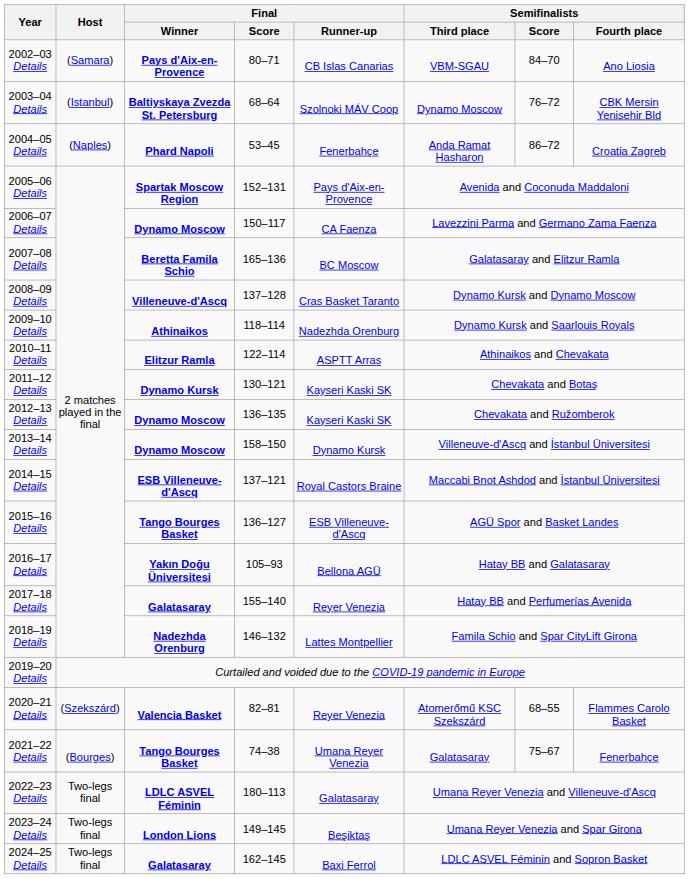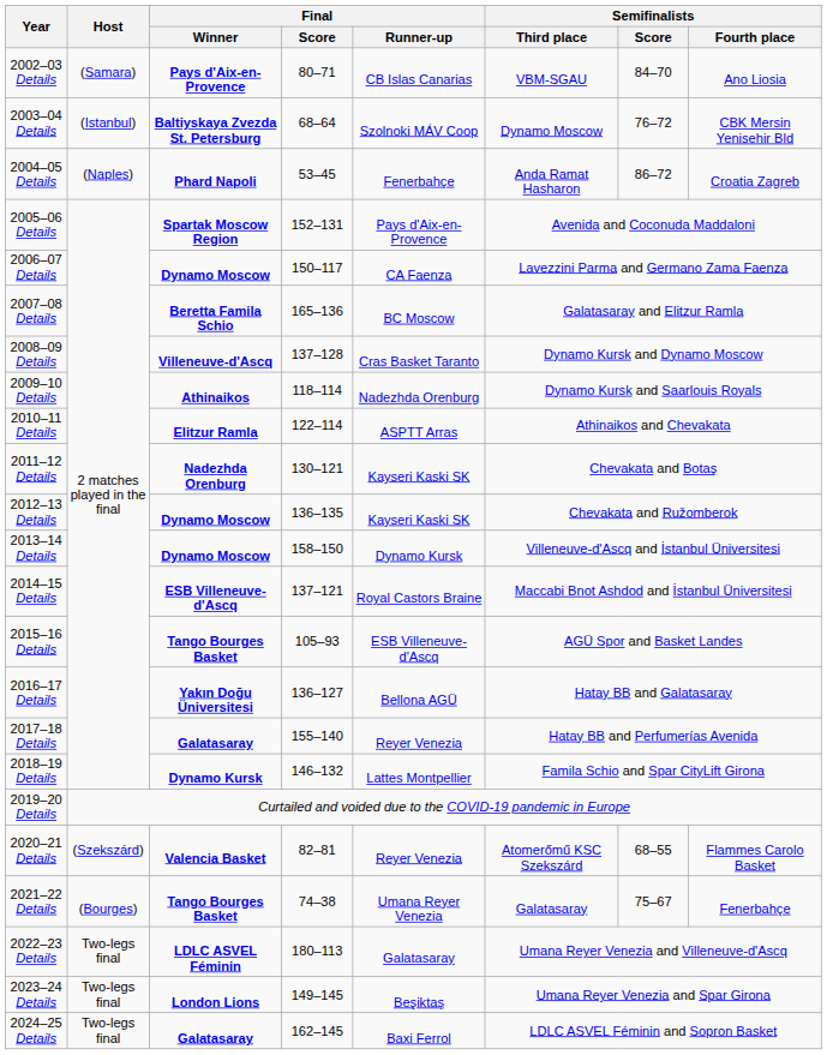2011–12 Details | Final / Winner: Dynamo Kursk -> Nadezhda Orenburg
2015–16 Details | Final / Score: 136–127 -> 105–93
2016–17 Details | Final / Score: 105–93 -> 136–127
2018–19 Details | Final / Winner: Nadezhda Orenburg -> Dynamo Kursk
